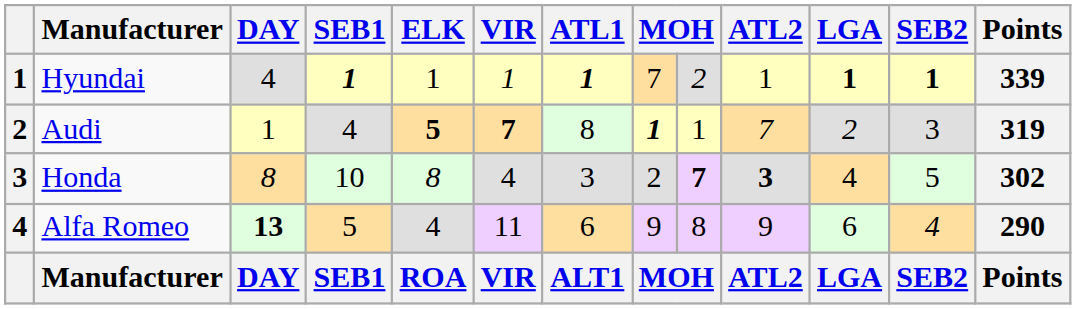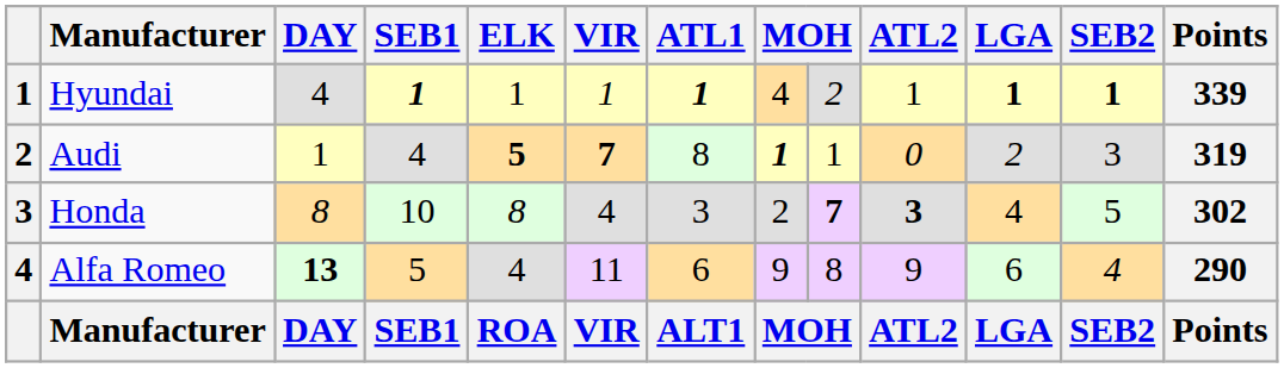Hyundai | column 8: 7 -> 4
Audi | ATL2: 7 -> 0
